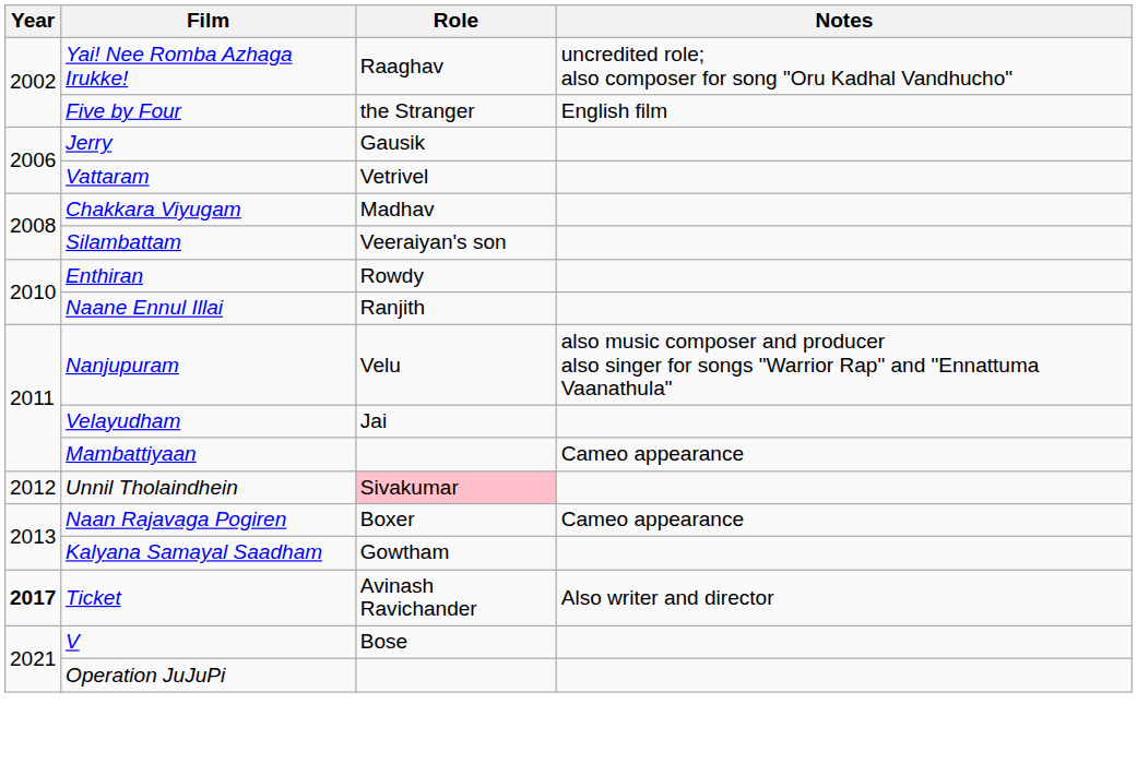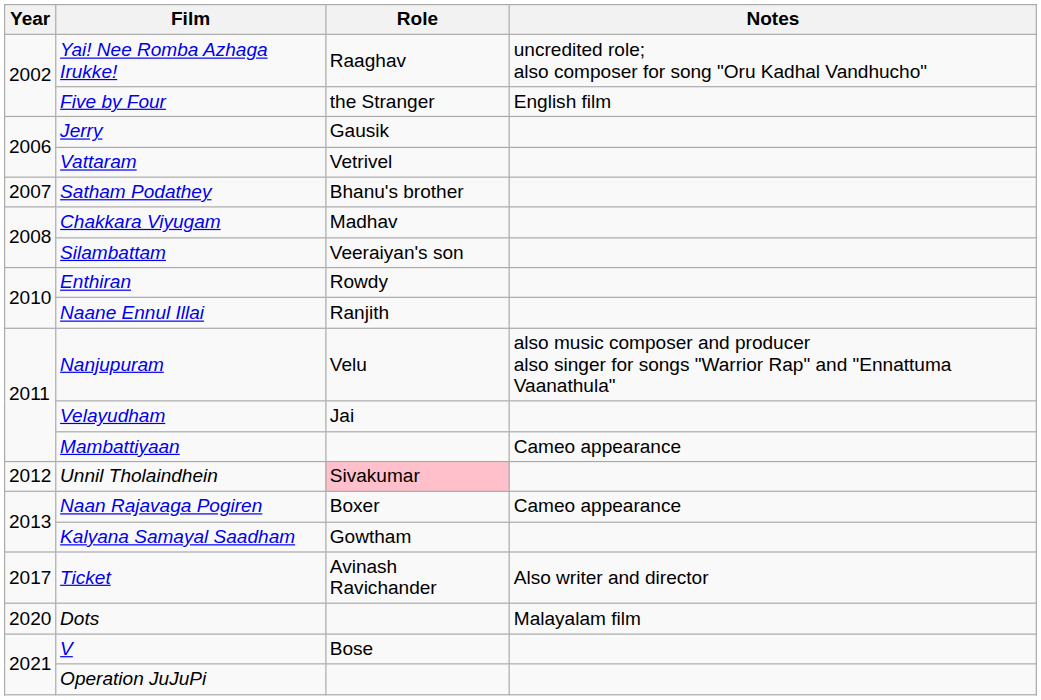+ row: 2007 | Satham Podathey | Bhanu's brother
Ticket | Year: bold -> normal
+ row: 2020 | Dots | Malayalam film
